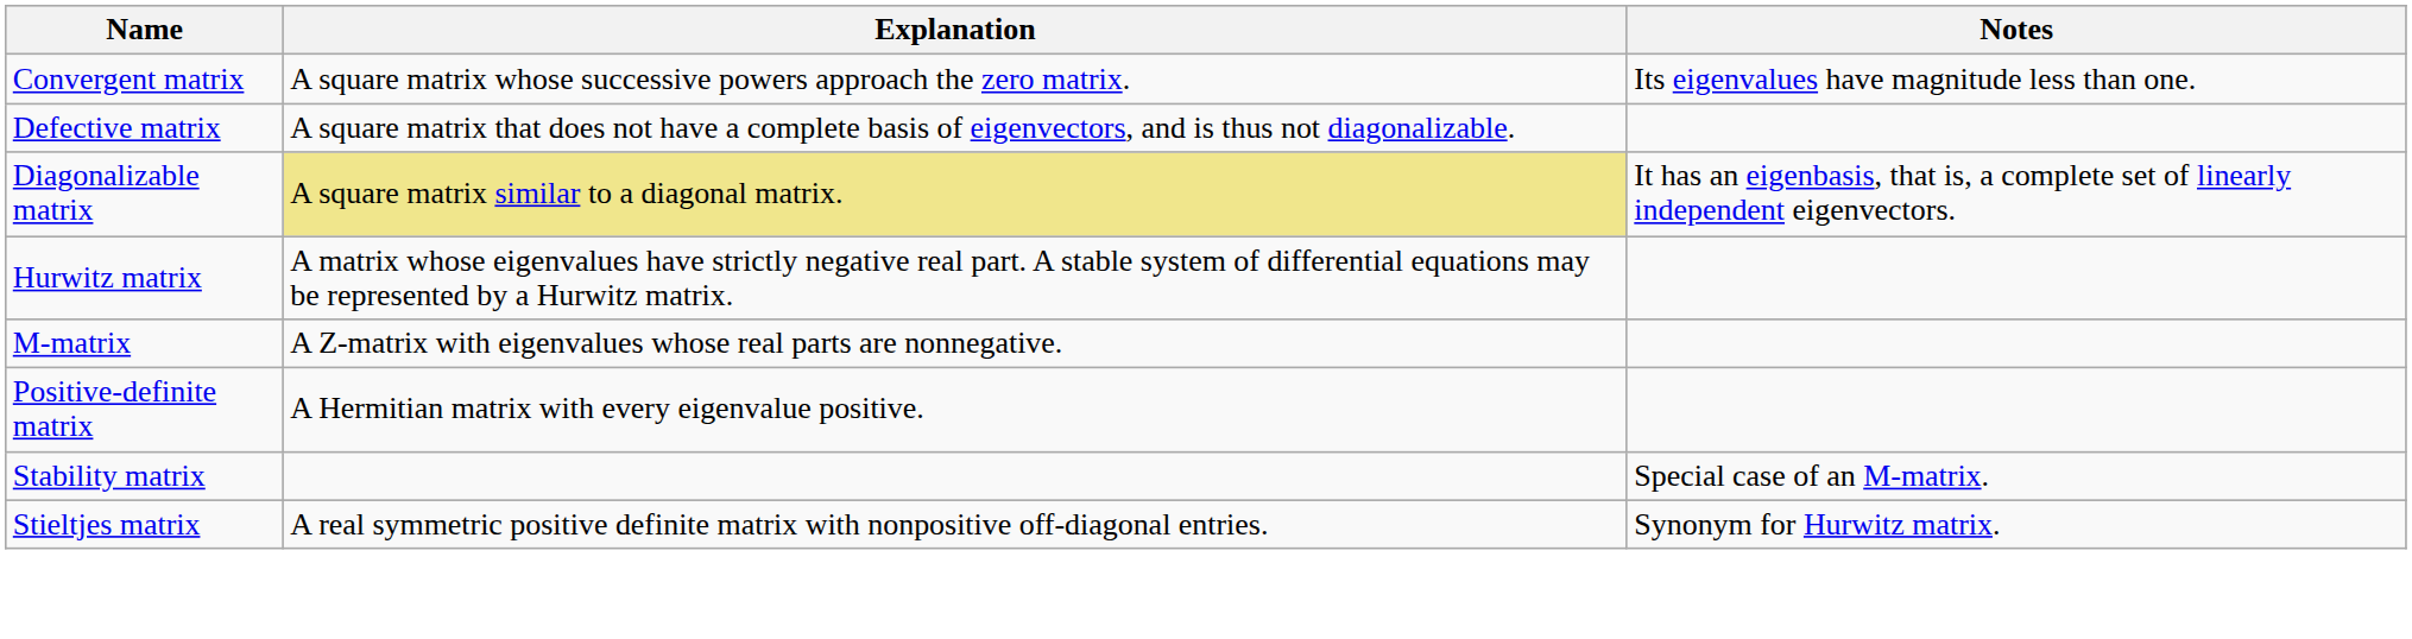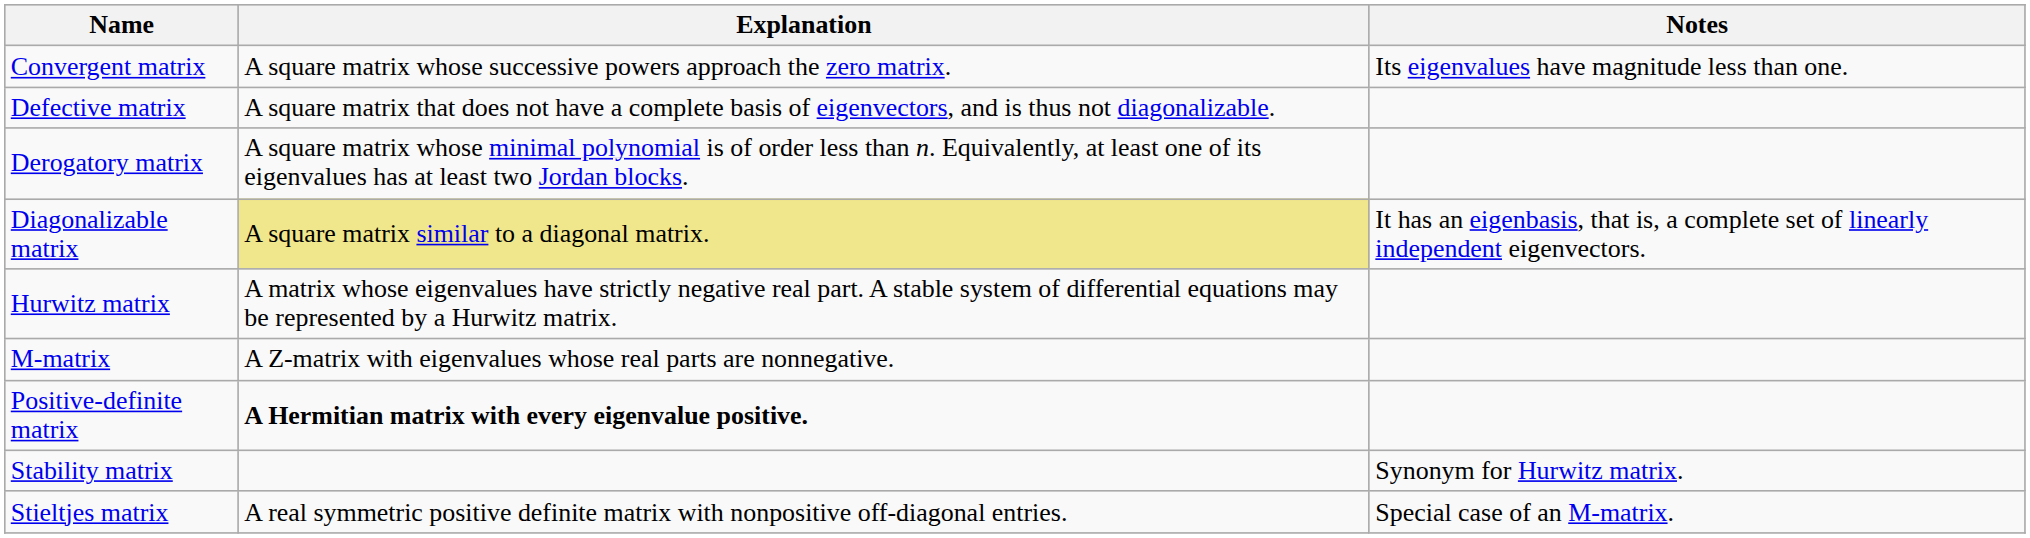+ row: Derogatory matrix | A square matrix whose minimal polynomial is of order less than n. Equivalently, at least one of its eigenvalues has at least two Jordan blocks.
Positive-definite matrix | Explanation: normal -> bold
Stability matrix | Notes: Special case of an M-matrix. -> Synonym for Hurwitz matrix.
Stieltjes matrix | Notes: Synonym for Hurwitz matrix. -> Special case of an M-matrix.
